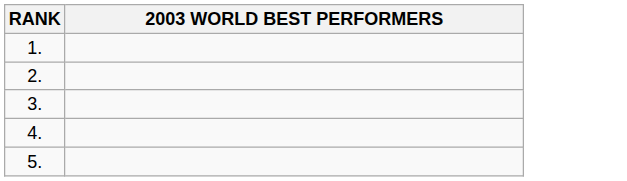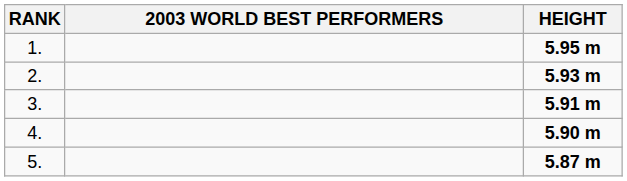+ column: HEIGHT | 5.95 m | 5.93 m | 5.91 m | 5.90 m | 5.87 m
